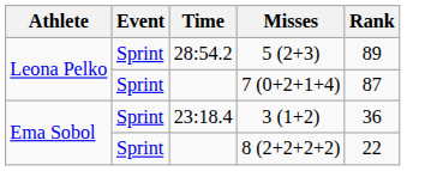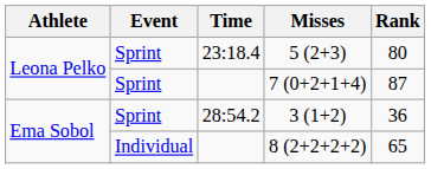5 (2+3) | Time: 28:54.2 -> 23:18.4
5 (2+3) | Rank: 89 -> 80
3 (1+2) | Time: 23:18.4 -> 28:54.2
8 (2+2+2+2) | Event: Sprint -> Individual
8 (2+2+2+2) | Rank: 22 -> 65
